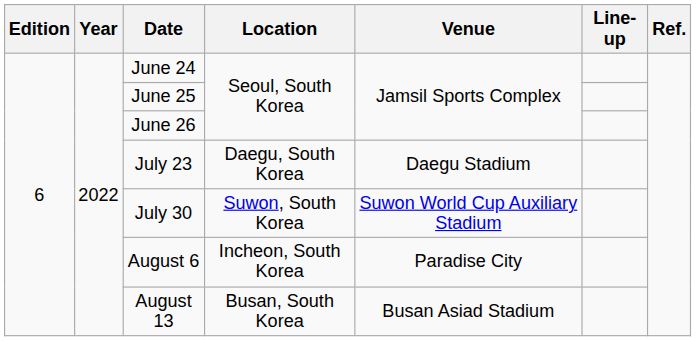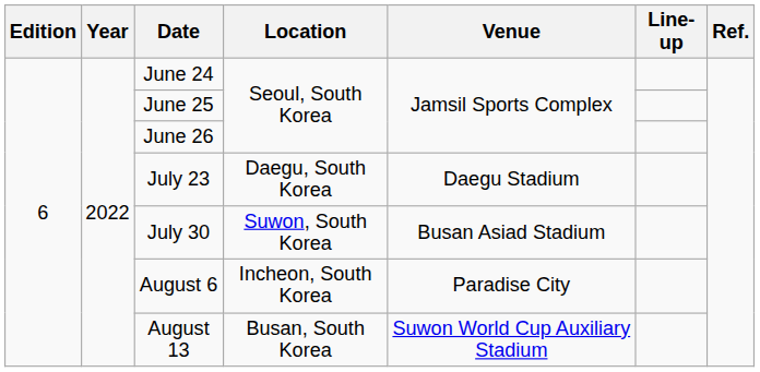July 30 | Venue: Suwon World Cup Auxiliary Stadium -> Busan Asiad Stadium
August 13 | Venue: Busan Asiad Stadium -> Suwon World Cup Auxiliary Stadium
